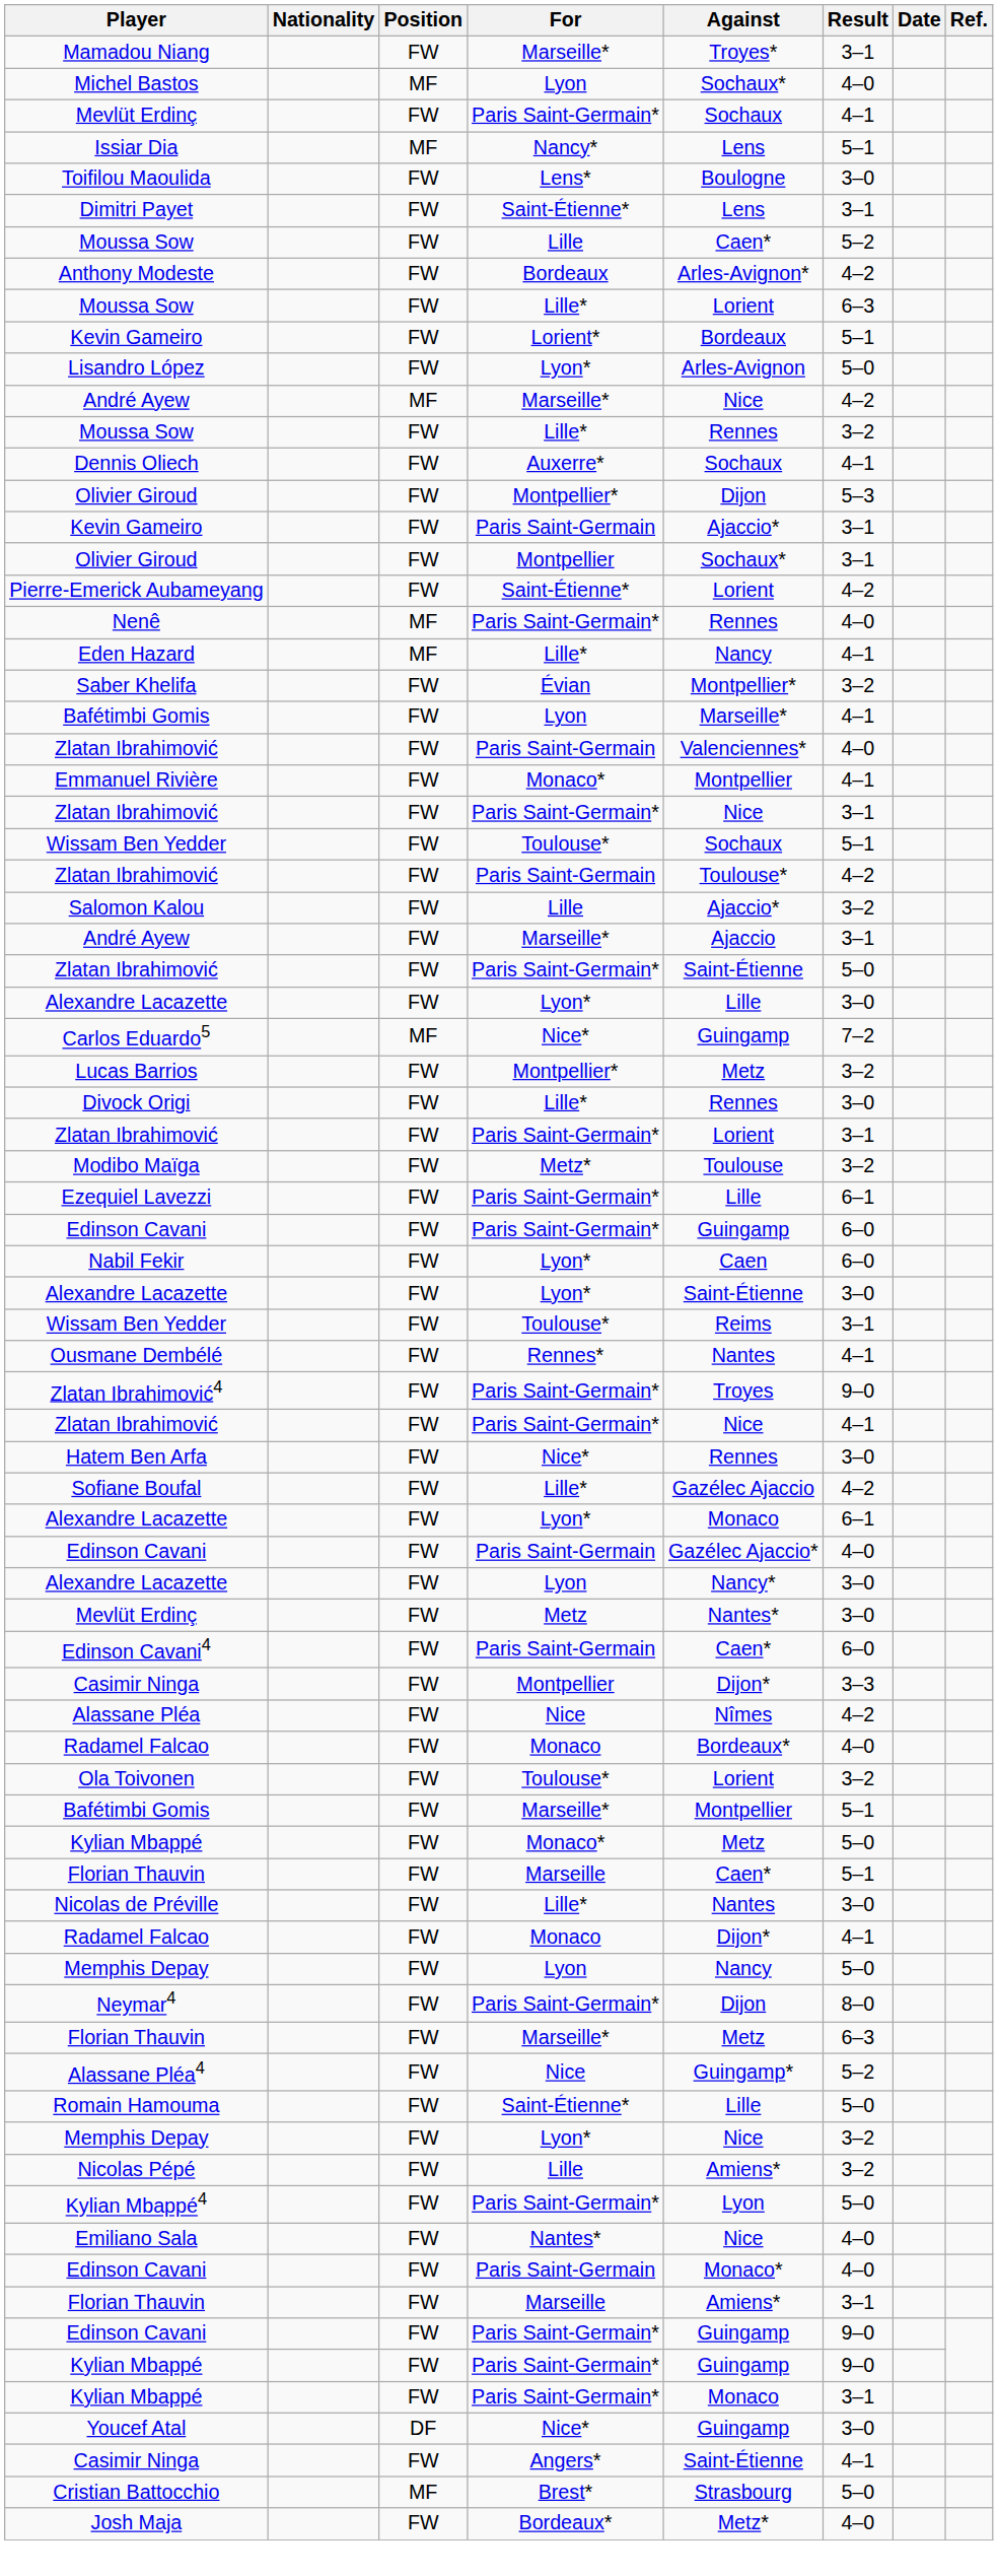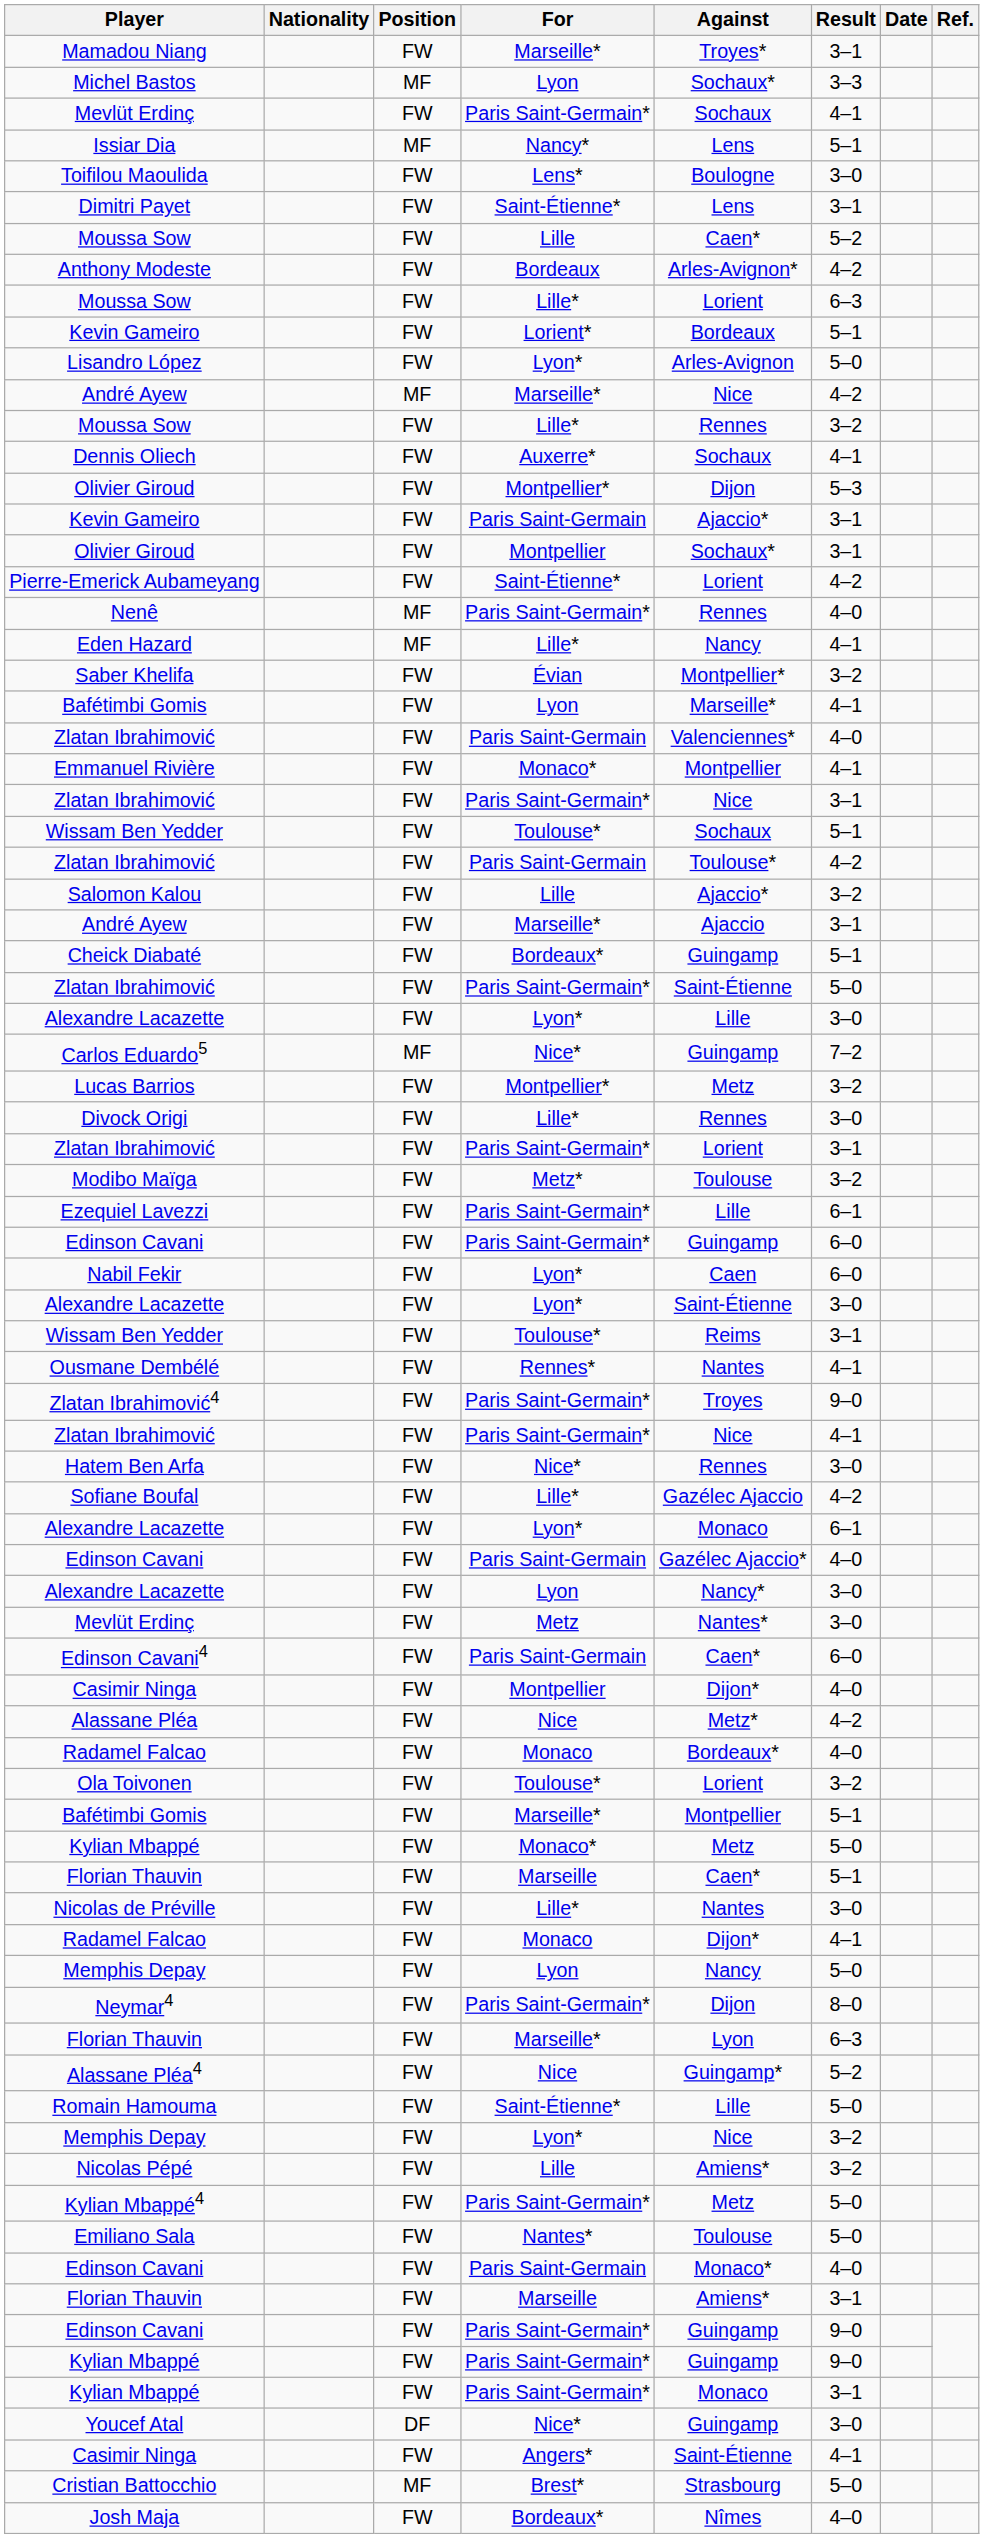Michel Bastos | Result: 4–0 -> 3–3
+ row: Cheick Diabaté | FW | Bordeaux* | Guingamp | 5–1
Casimir Ninga / Montpellier | Result: 3–3 -> 4–0
Alassane Pléa | Against: Nîmes -> Metz*
Florian Thauvin / Marseille* | Against: Metz -> Lyon
Kylian Mbappé4 | Against: Lyon -> Metz
Emiliano Sala | Against: Nice -> Toulouse
Emiliano Sala | Result: 4–0 -> 5–0
Josh Maja | Against: Metz* -> Nîmes
